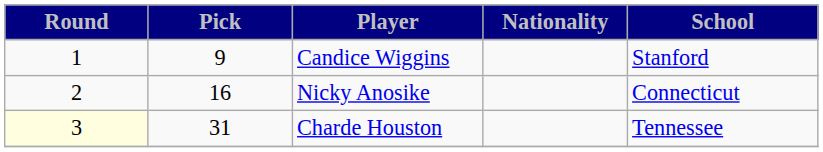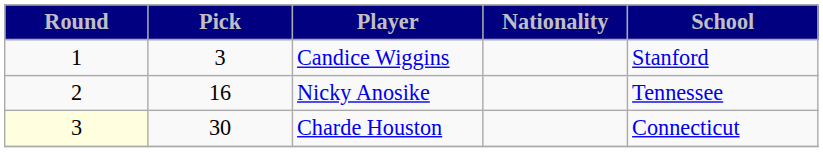Candice Wiggins | Pick: 9 -> 3
Nicky Anosike | School: Connecticut -> Tennessee
Charde Houston | Pick: 31 -> 30
Charde Houston | School: Tennessee -> Connecticut
